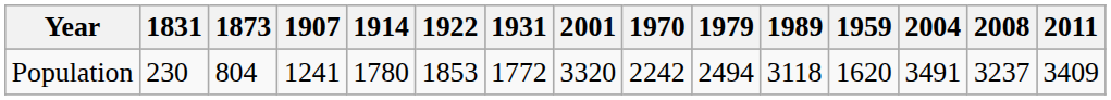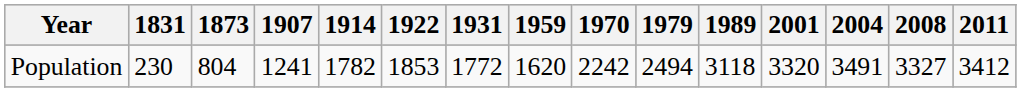columns swapped: 1959 <-> 2001
Population | 1914: 1780 -> 1782
Population | 2008: 3237 -> 3327
Population | 2011: 3409 -> 3412
